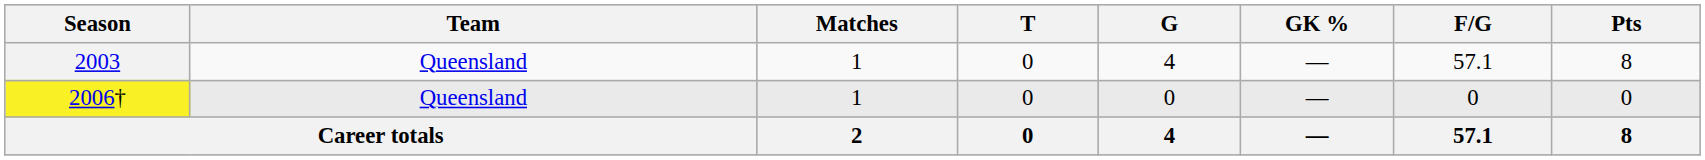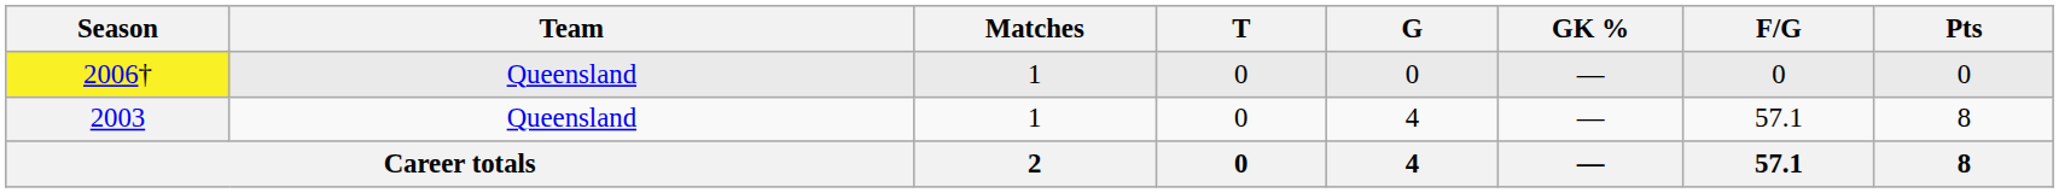rows swapped: 2003 <-> 2006†
